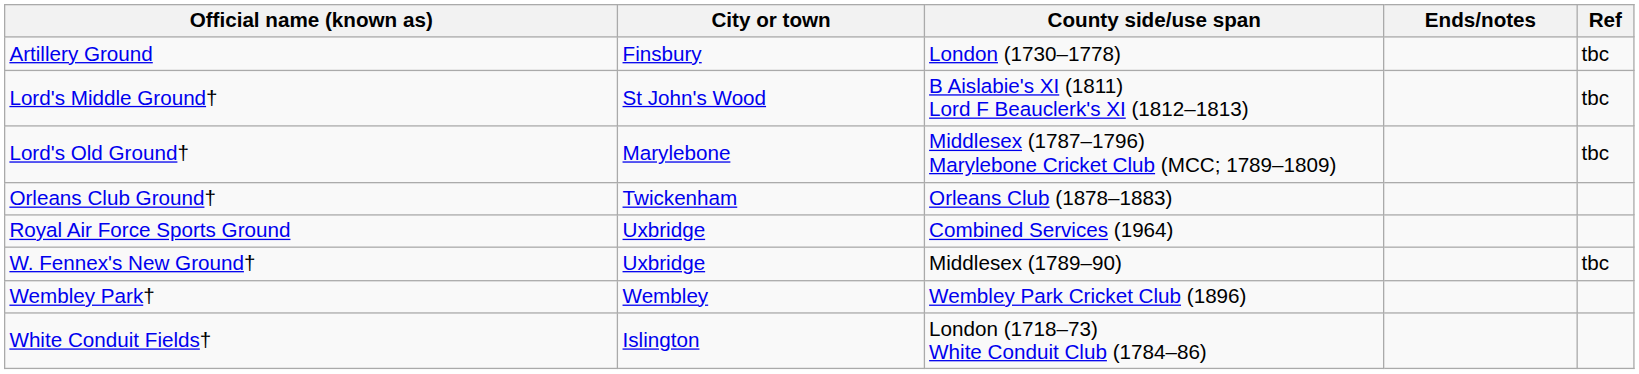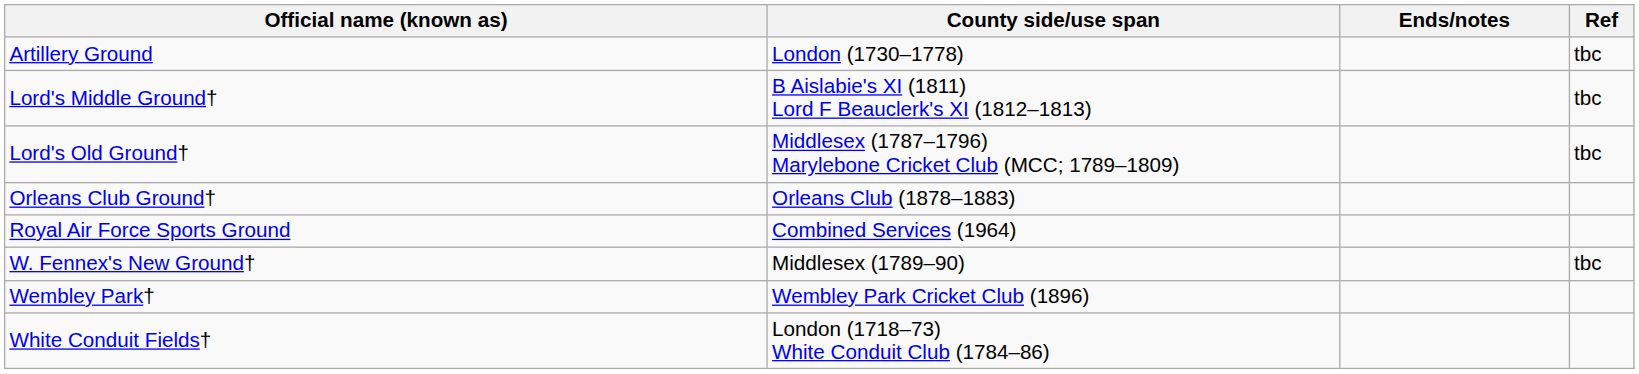- column: City or town | Finsbury | St John's Wood | Marylebone | Twickenham | Uxbridge | Uxbridge | Wembley | Islington
